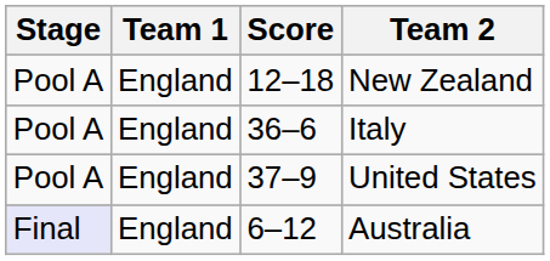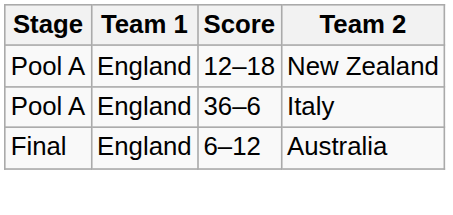- row: Pool A | England | 37–9 | United States
Australia | Stage: lavender background -> no background
